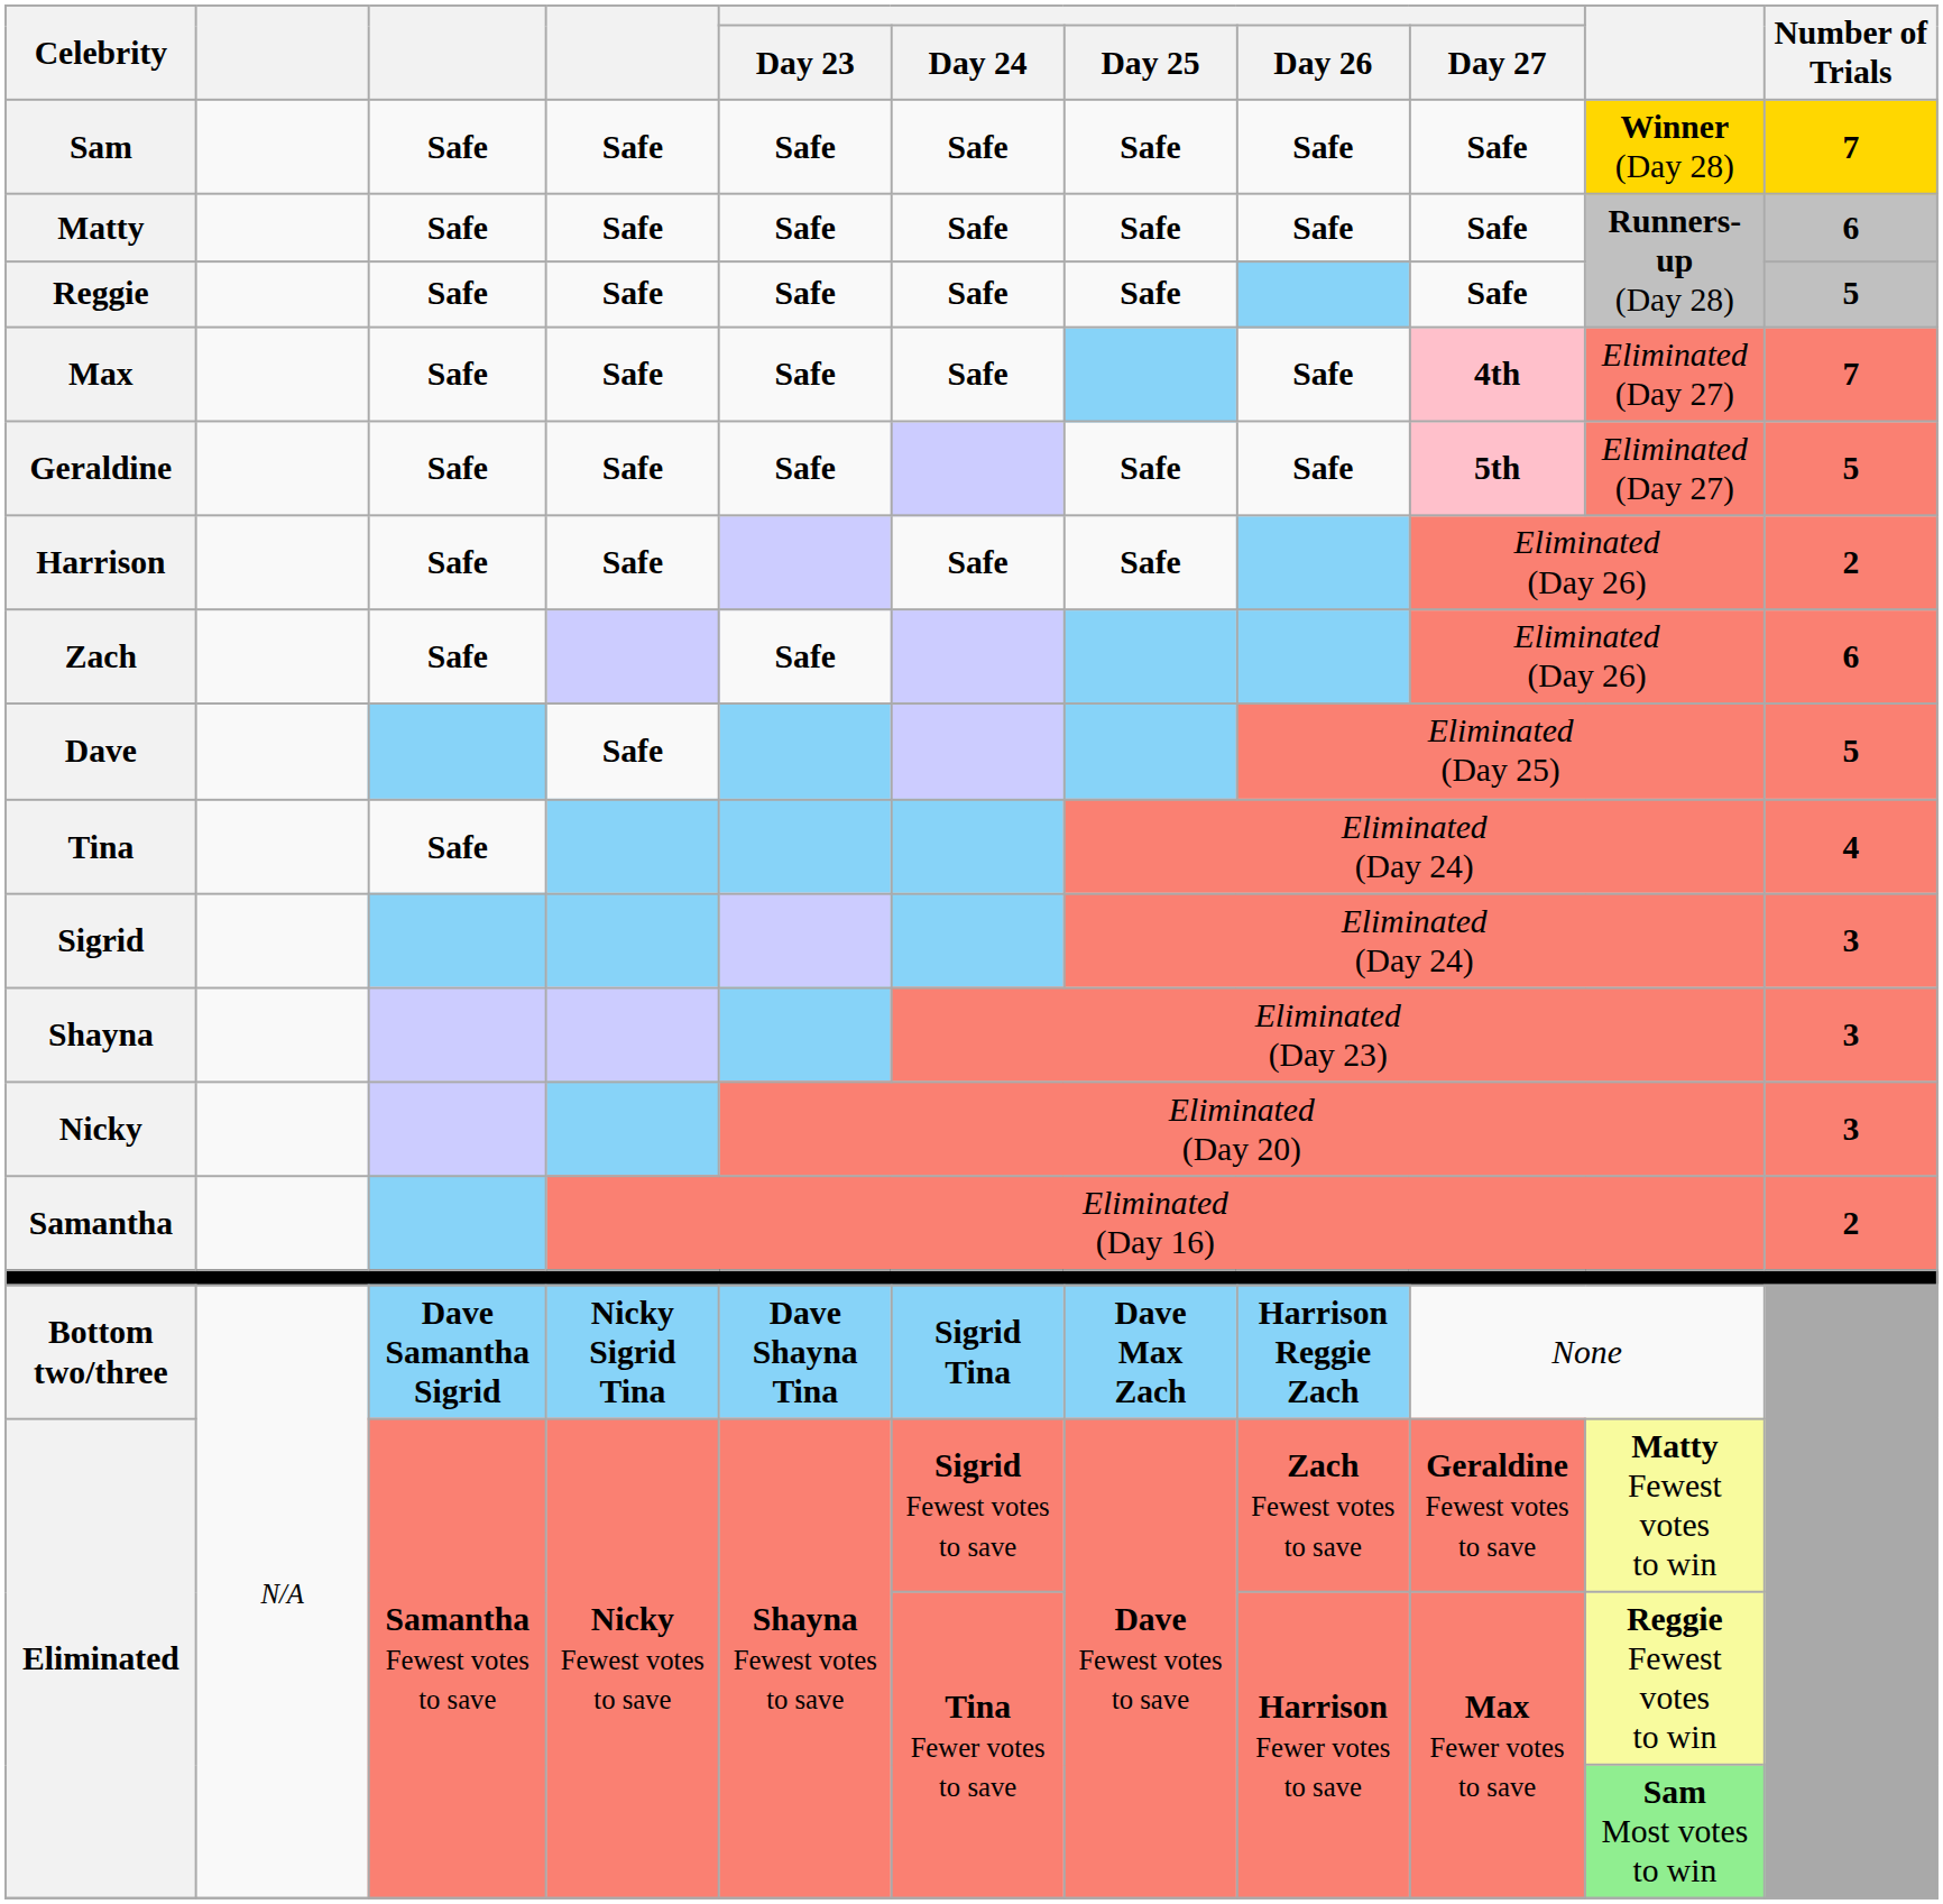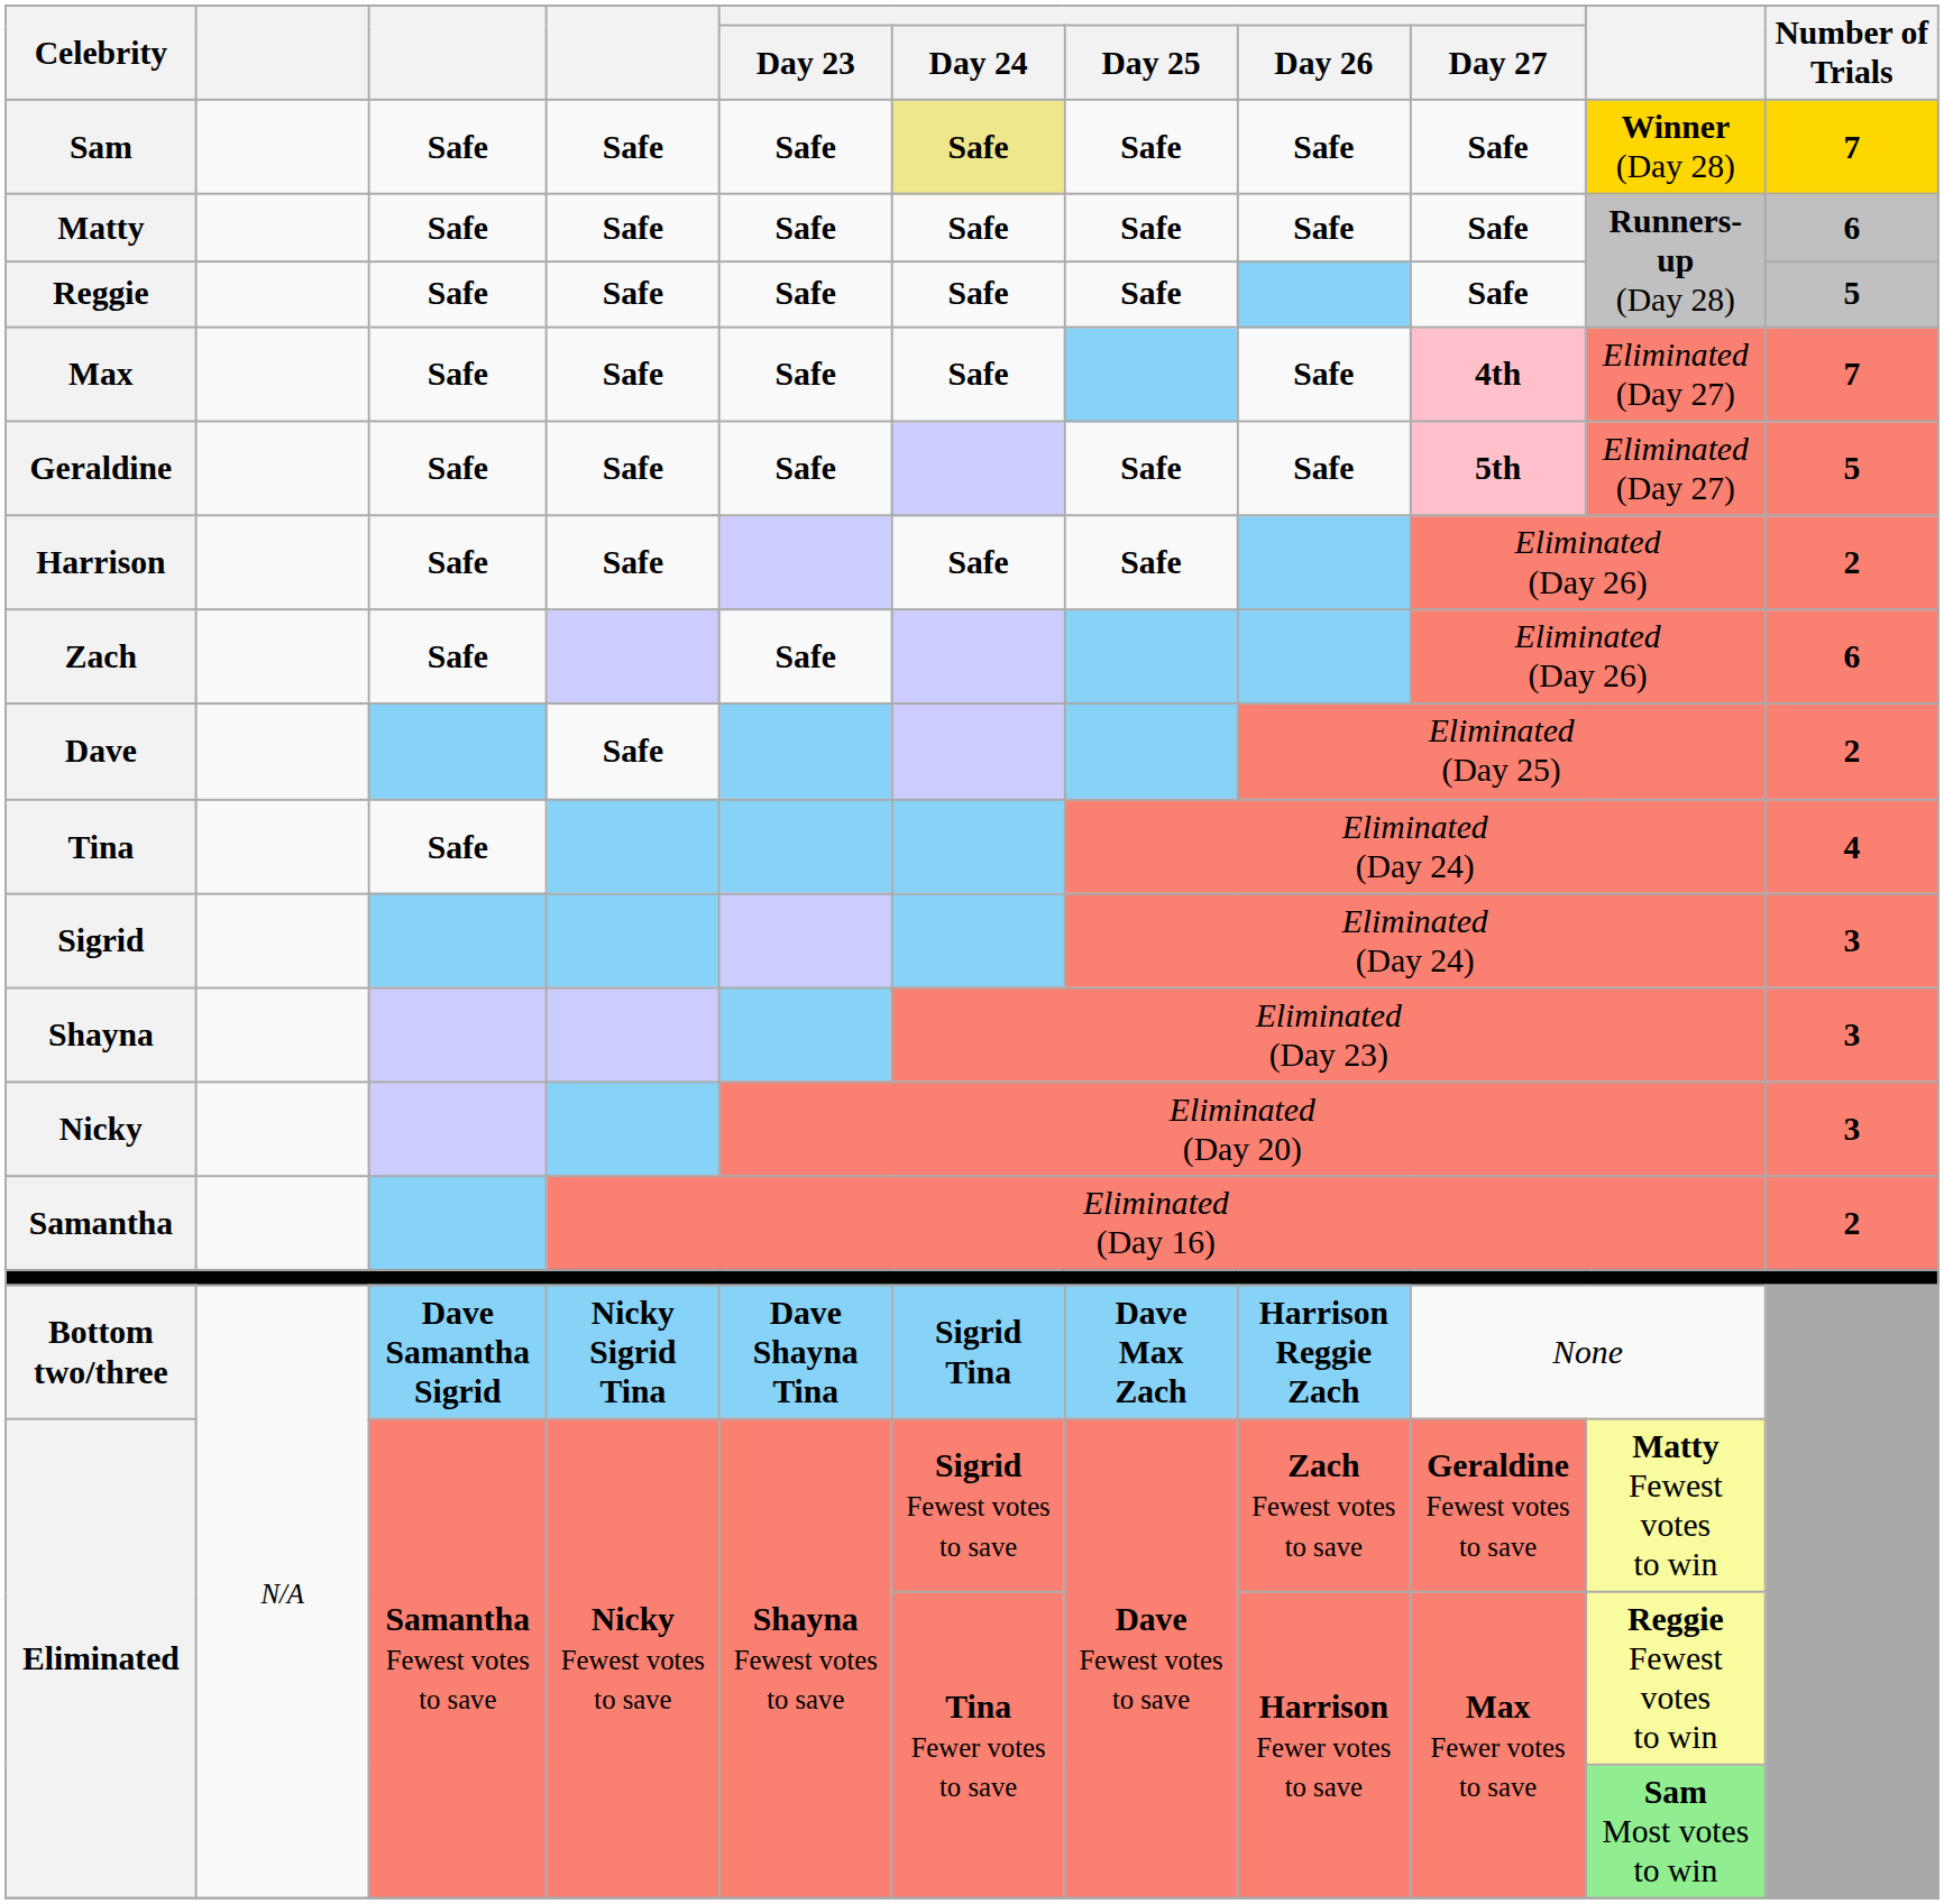Sam | Day 24: no background -> khaki background
Dave | Number of Trials: 5 -> 2
